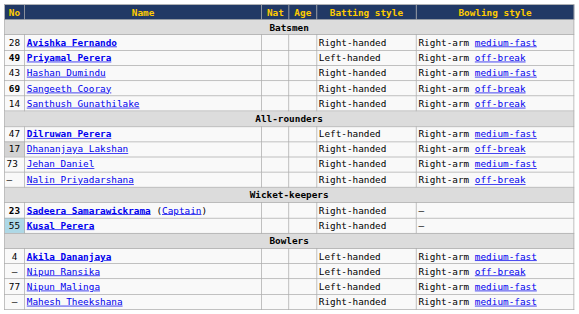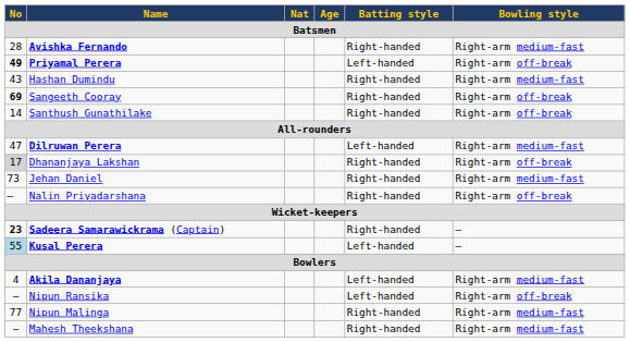Kusal Perera | Batting style: Right-handed -> Left-handed
Nipun Malinga | Batting style: Left-handed -> Right-handed
